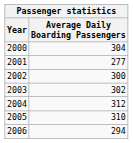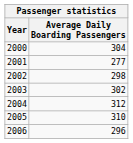2002 | Average Daily Boarding Passengers: 300 -> 298
2006 | Average Daily Boarding Passengers: 294 -> 296
